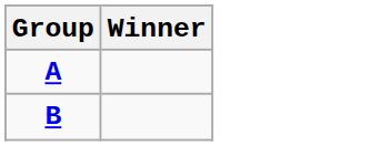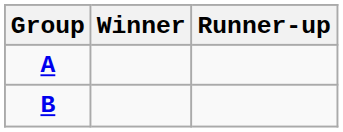+ column: Runner-up
